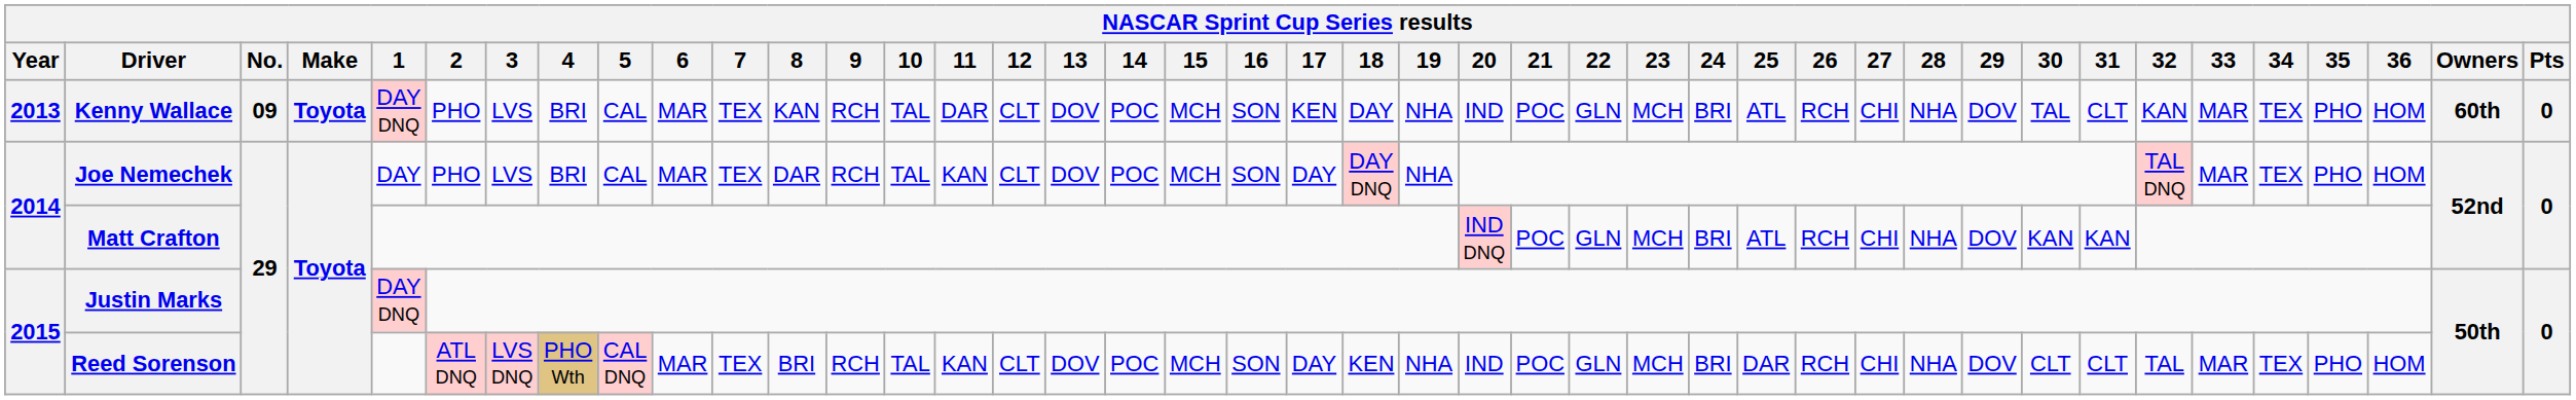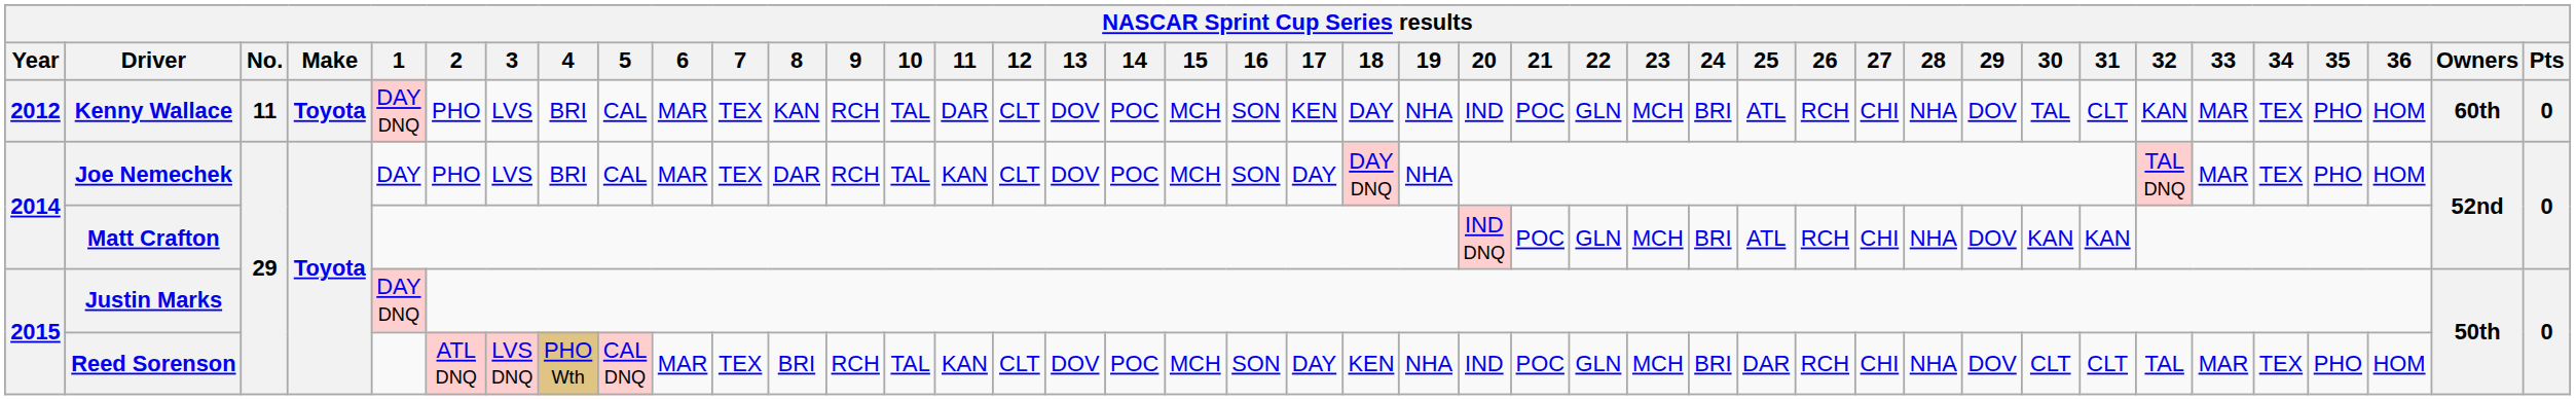Kenny Wallace | Year: 2013 -> 2012
Kenny Wallace | No.: 09 -> 11
